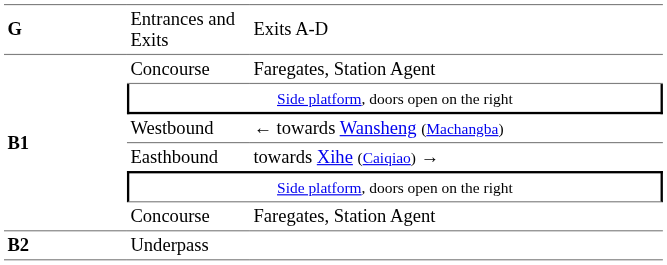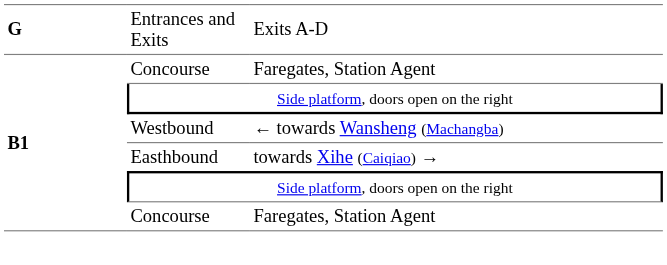- row: B2 | Underpass
